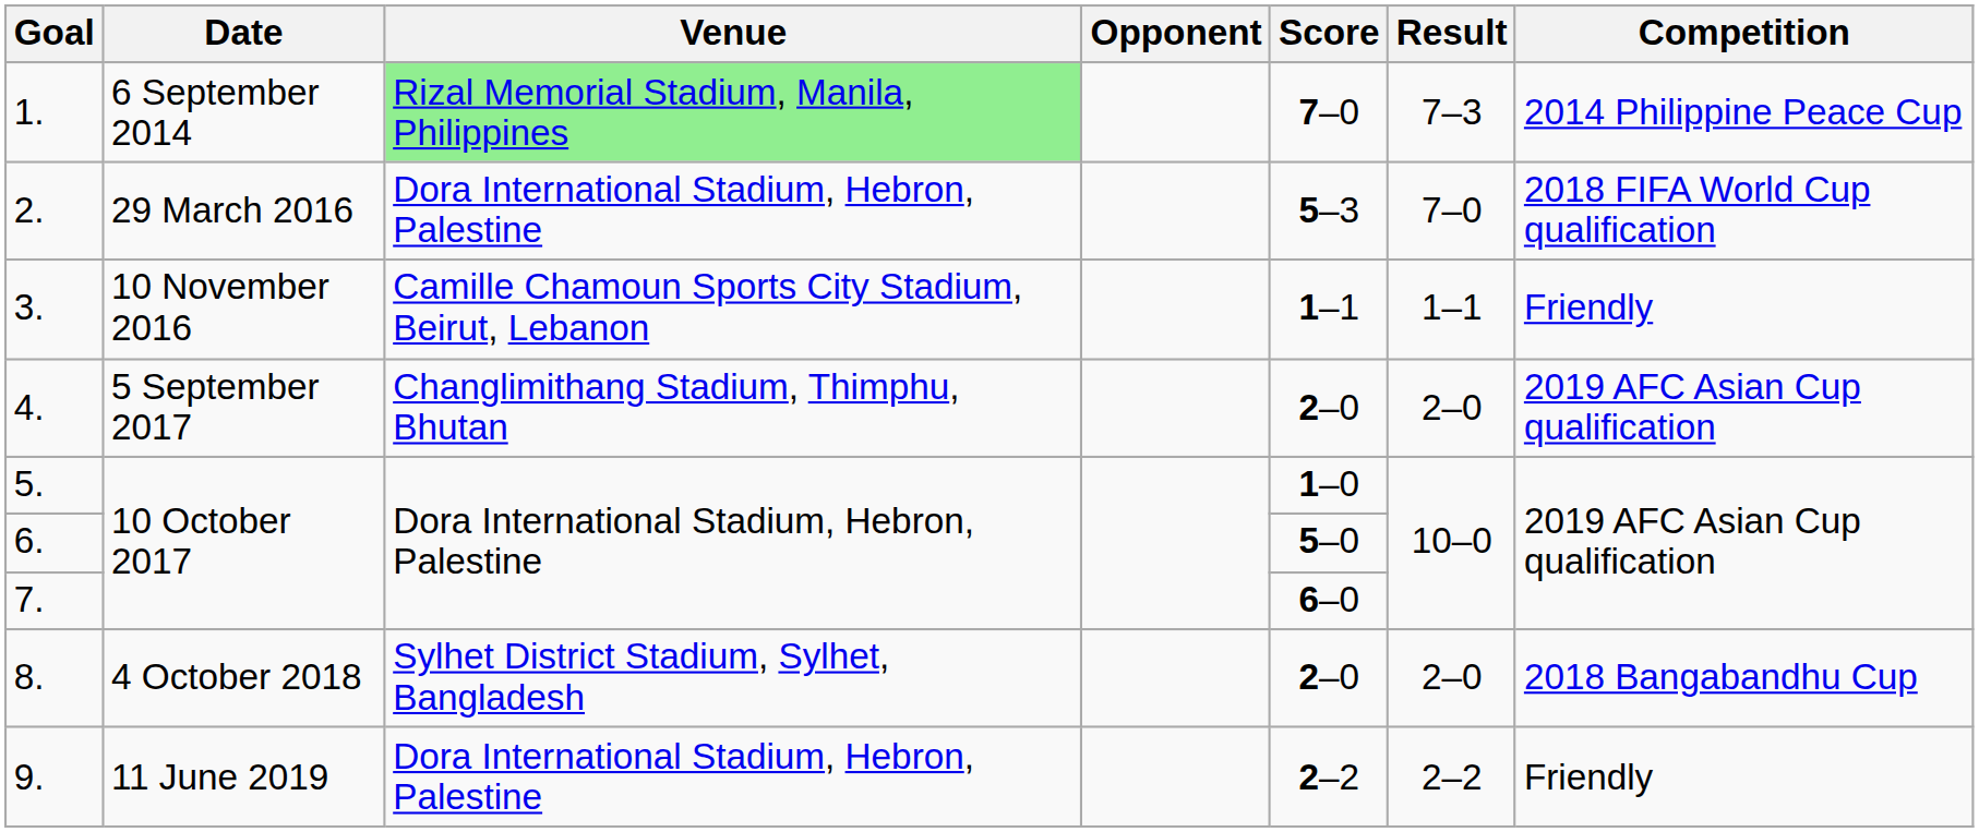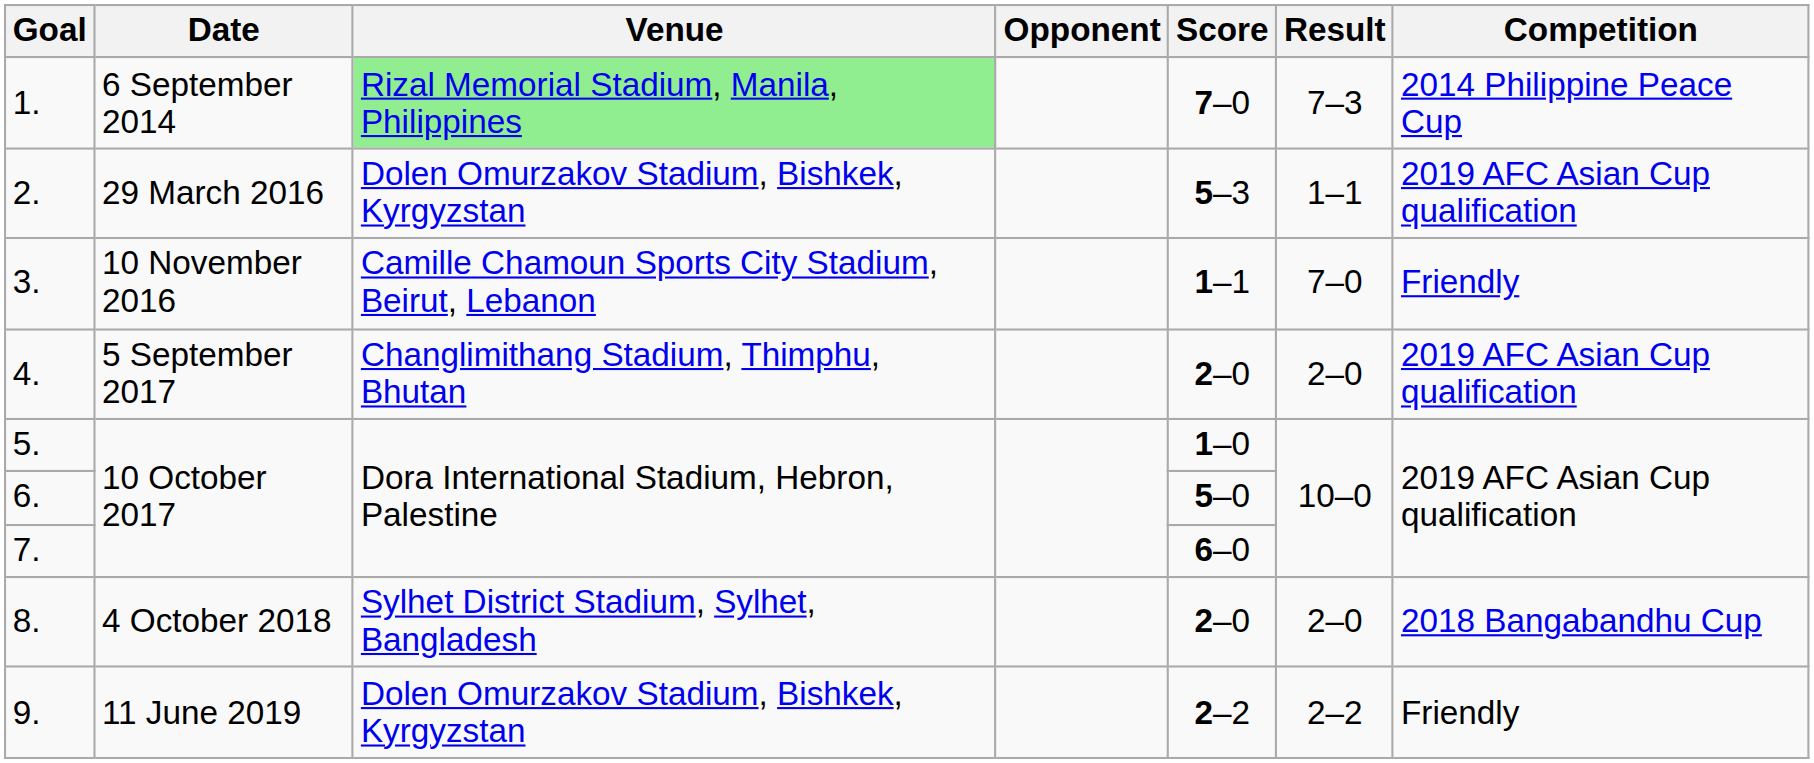2. | Venue: Dora International Stadium, Hebron, Palestine -> Dolen Omurzakov Stadium, Bishkek, Kyrgyzstan
2. | Result: 7–0 -> 1–1
2. | Competition: 2018 FIFA World Cup qualification -> 2019 AFC Asian Cup qualification
3. | Result: 1–1 -> 7–0
9. | Venue: Dora International Stadium, Hebron, Palestine -> Dolen Omurzakov Stadium, Bishkek, Kyrgyzstan
